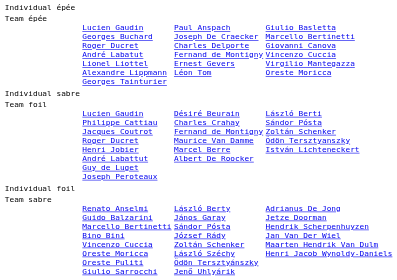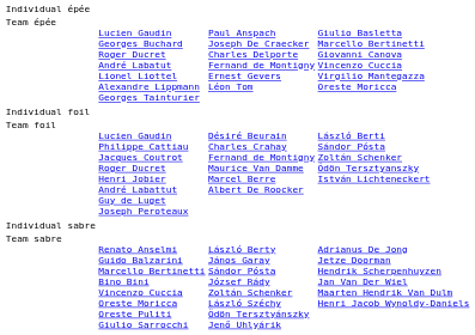rows swapped: Individual foil <-> Individual sabre
